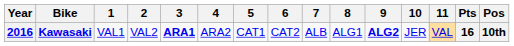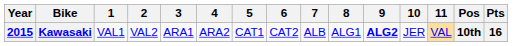columns swapped: Pos <-> Pts
Kawasaki | Year: 2016 -> 2015
Kawasaki | 3: bold -> normal
